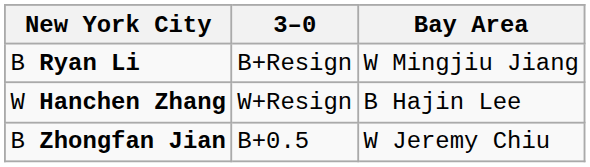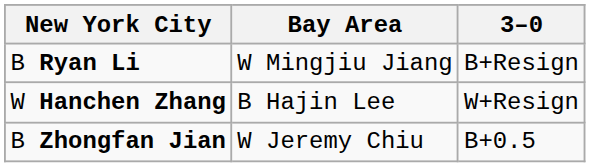columns swapped: 3–0 <-> Bay Area
